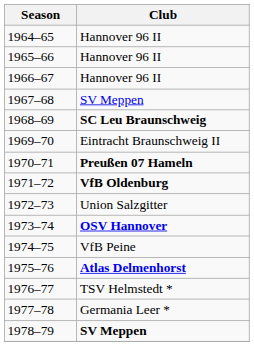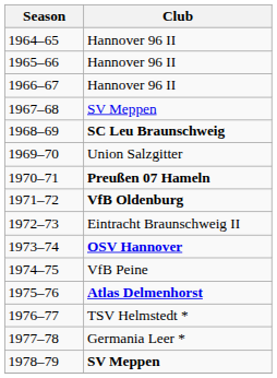1969–70 | Club: Eintracht Braunschweig II -> Union Salzgitter
1972–73 | Club: Union Salzgitter -> Eintracht Braunschweig II
